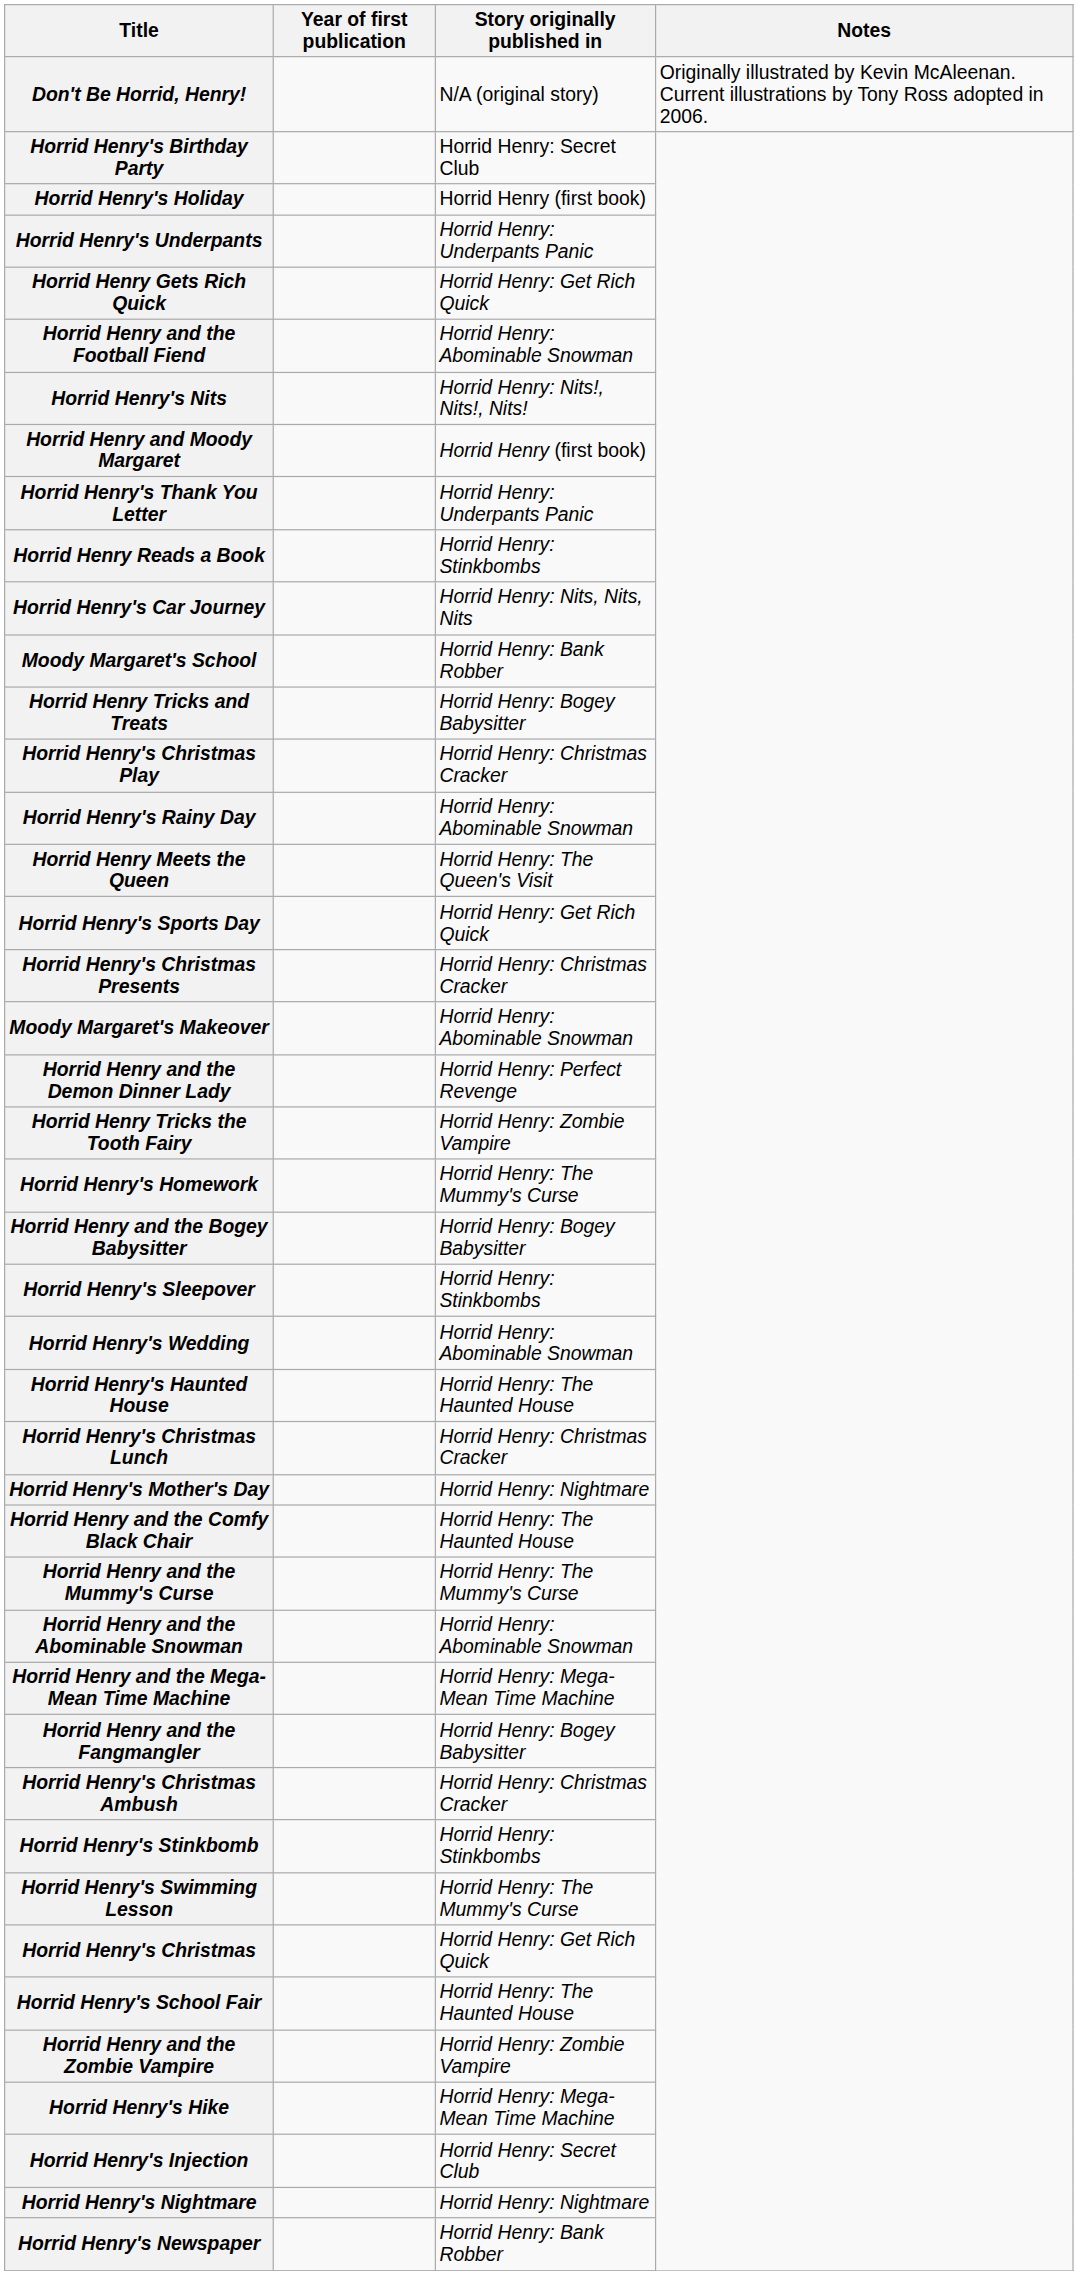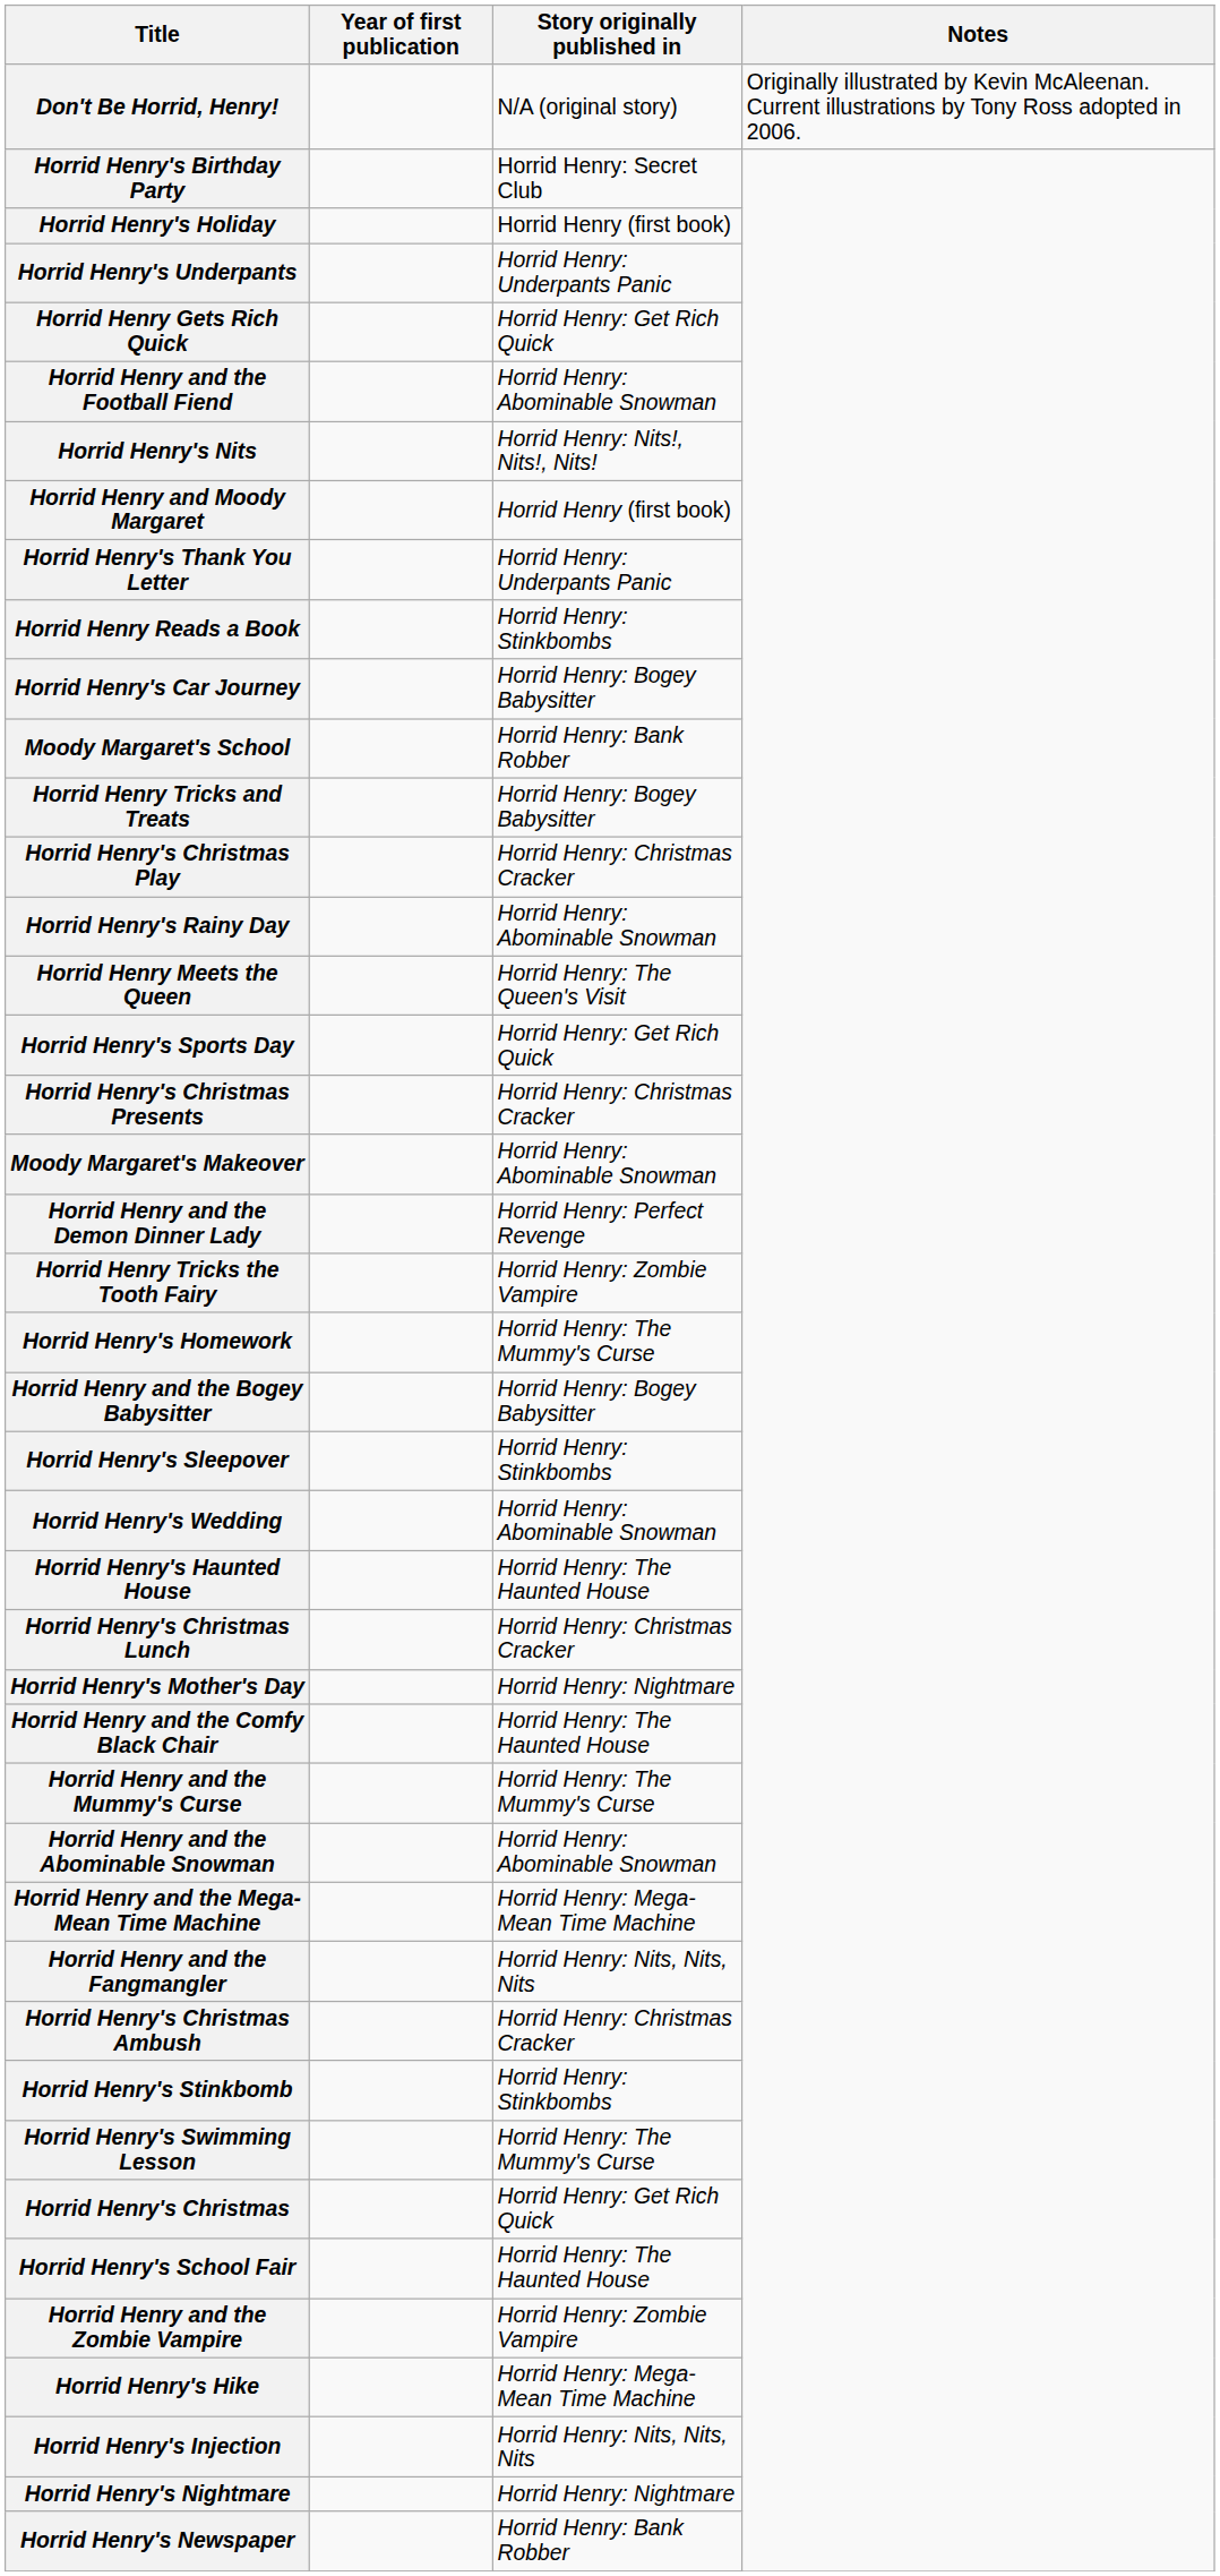Horrid Henry's Car Journey | Story originally published in: Horrid Henry: Nits, Nits, Nits -> Horrid Henry: Bogey Babysitter
Horrid Henry and the Fangmangler | Story originally published in: Horrid Henry: Bogey Babysitter -> Horrid Henry: Nits, Nits, Nits
Horrid Henry's Injection | Story originally published in: Horrid Henry: Secret Club -> Horrid Henry: Nits, Nits, Nits
